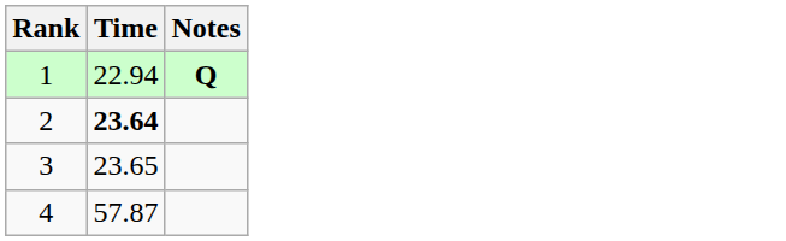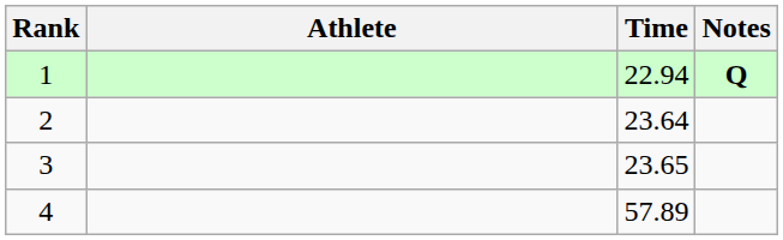+ column: Athlete
2 | Time: bold -> normal
4 | Time: 57.87 -> 57.89
